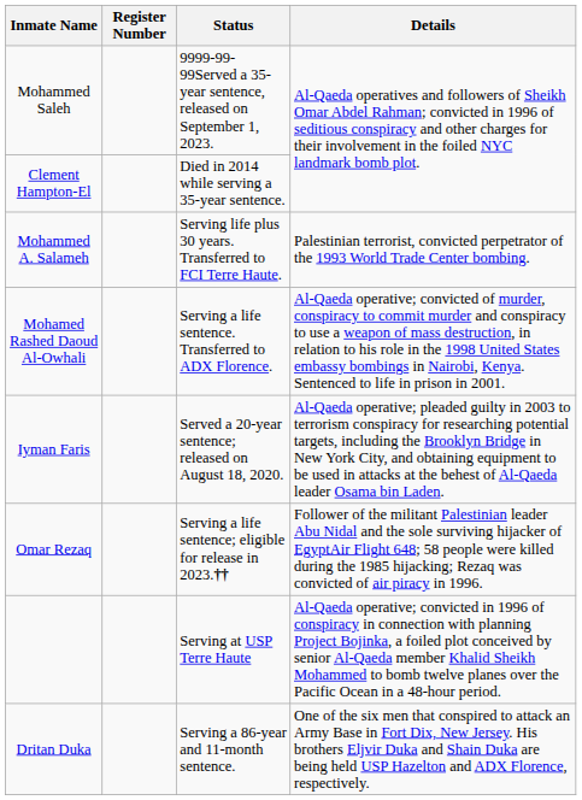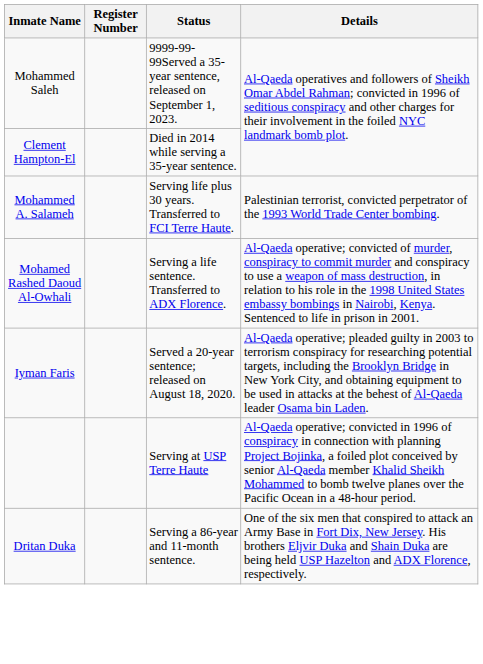- row: Omar Rezaq | Serving a life sentence; eligible for release in 2023.†† | Follower of the militant Palestinian leader Abu Nidal and the sole surviving hijacker of EgyptAir Flight 648; 58 people were killed during the 1985 hijacking; Rezaq was convicted of air piracy in 1996.
